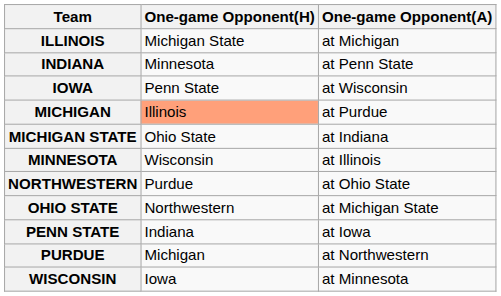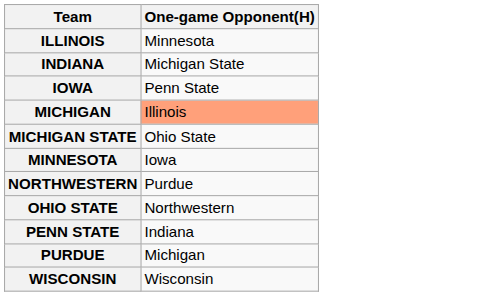- column: One-game Opponent(A) | at Michigan | at Penn State | at Wisconsin | at Purdue | at Indiana | at Illinois | at Ohio State | at Michigan State | at Iowa | at Northwestern | at Minnesota
ILLINOIS | One-game Opponent(H): Michigan State -> Minnesota
INDIANA | One-game Opponent(H): Minnesota -> Michigan State
MINNESOTA | One-game Opponent(H): Wisconsin -> Iowa
WISCONSIN | One-game Opponent(H): Iowa -> Wisconsin
